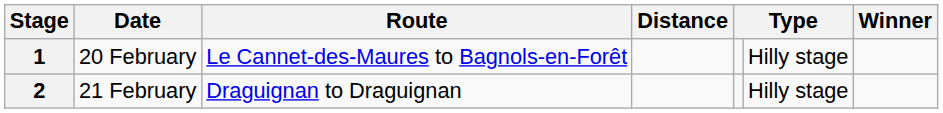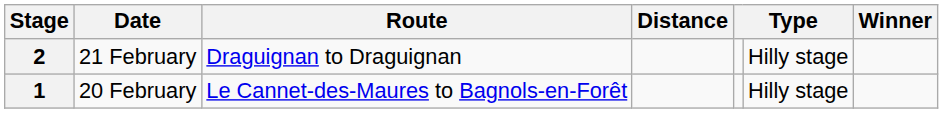rows swapped: 1 <-> 2
